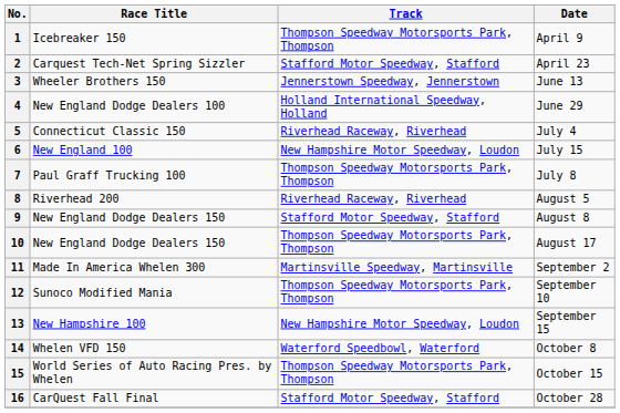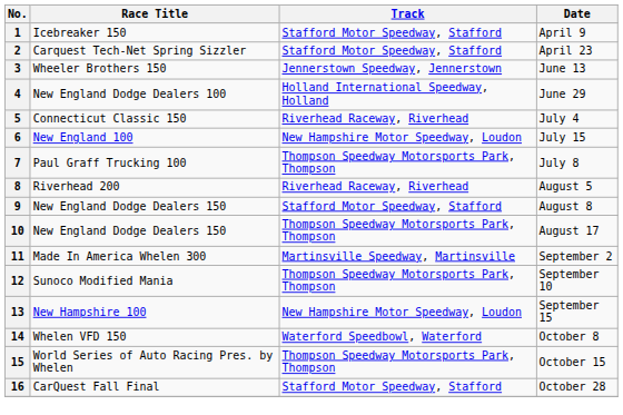1 | Track: Thompson Speedway Motorsports Park, Thompson -> Stafford Motor Speedway, Stafford
